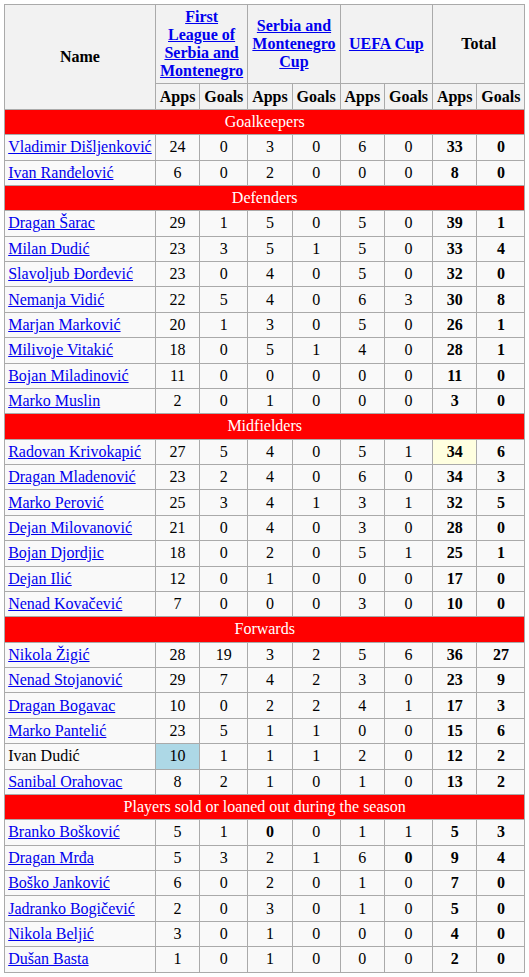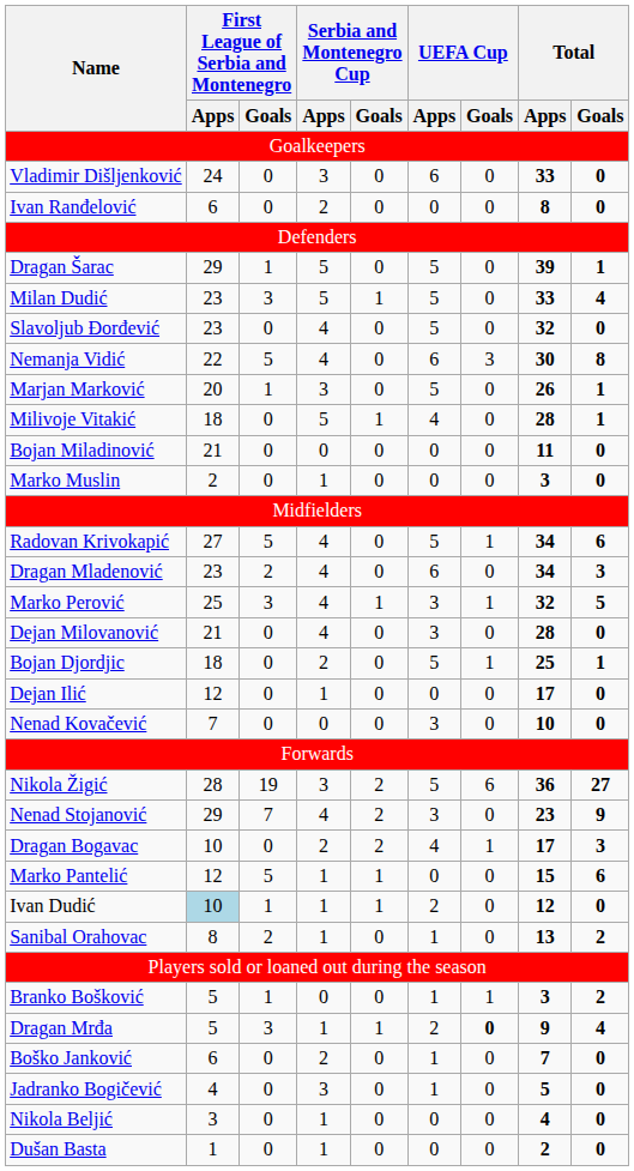Bojan Miladinović | First League of Serbia and Montenegro / Apps: 11 -> 21
Radovan Krivokapić | Total / Apps: lightyellow background -> no background
Marko Pantelić | First League of Serbia and Montenegro / Apps: 23 -> 12
Ivan Dudić | Total / Goals: 2 -> 0
Branko Bošković | Serbia and Montenegro Cup / Apps: bold -> normal
Branko Bošković | Total / Apps: 5 -> 3
Branko Bošković | Total / Goals: 3 -> 2
Dragan Mrđa | Serbia and Montenegro Cup / Apps: 2 -> 1
Dragan Mrđa | UEFA Cup / Apps: 6 -> 2
Jadranko Bogičević | First League of Serbia and Montenegro / Apps: 2 -> 4
